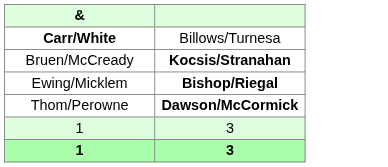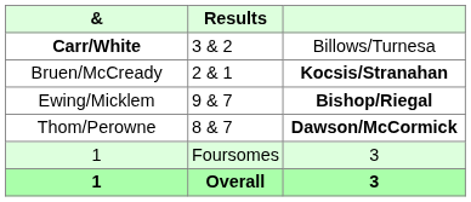+ column: Results | 3 & 2 | 2 & 1 | 9 & 7 | 8 & 7 | Foursomes | Overall
